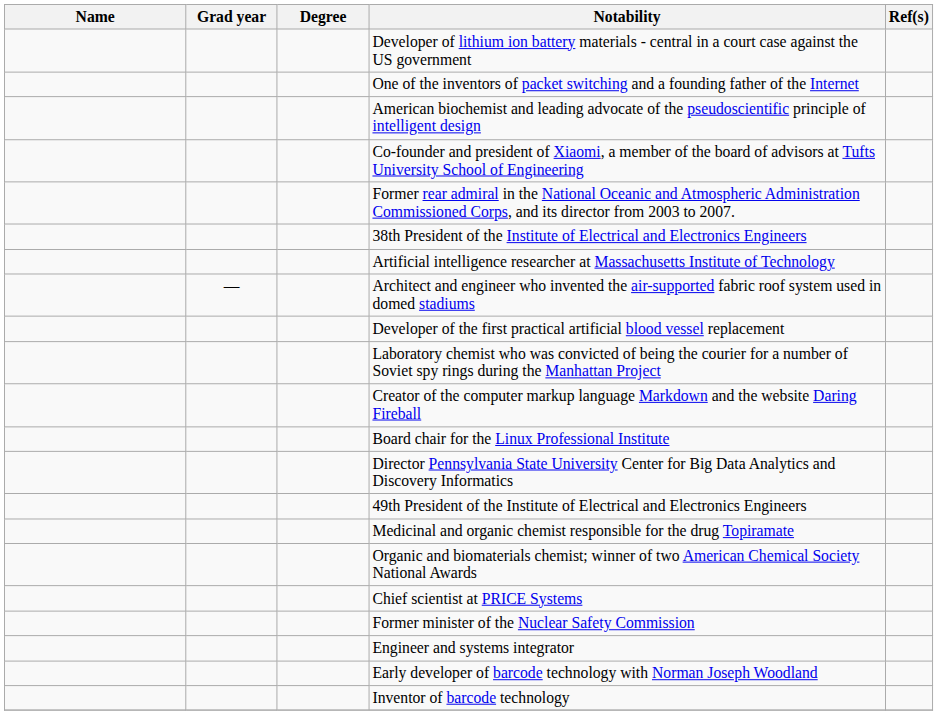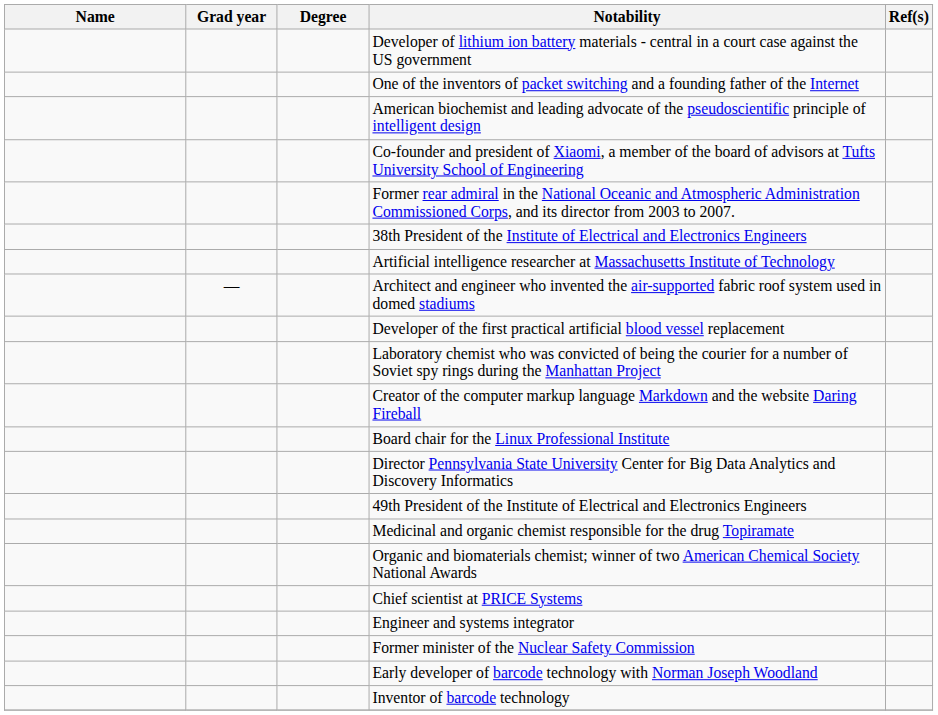rows swapped: Engineer and systems integrator <-> Former minister of the Nuclear Safety Commission
